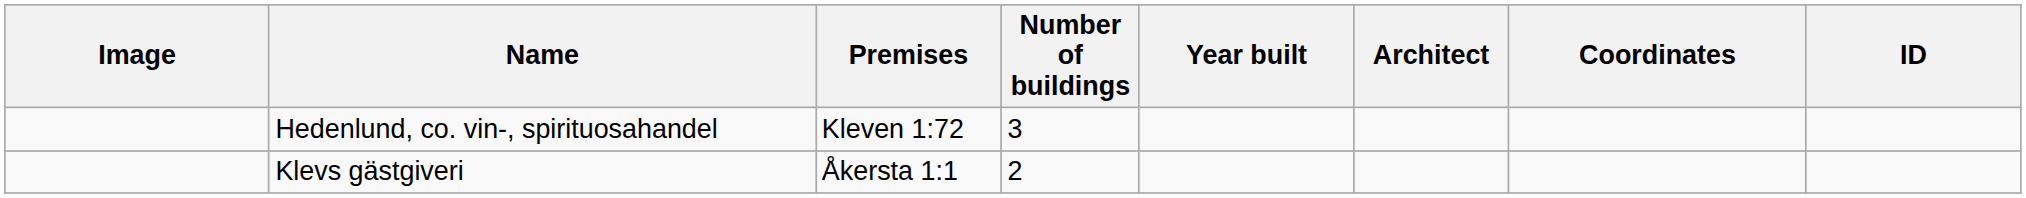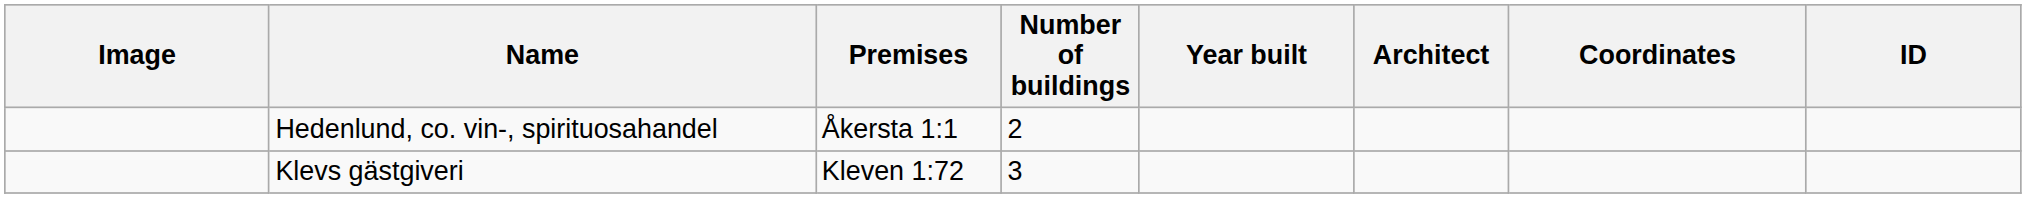Hedenlund, co. vin-, spirituosahandel | Premises: Kleven 1:72 -> Åkersta 1:1
Hedenlund, co. vin-, spirituosahandel | Number of buildings: 3 -> 2
Klevs gästgiveri | Premises: Åkersta 1:1 -> Kleven 1:72
Klevs gästgiveri | Number of buildings: 2 -> 3
